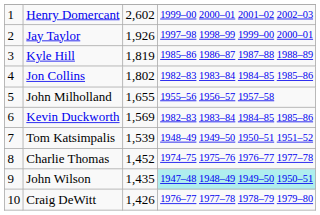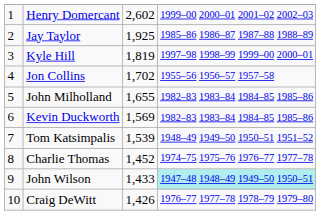Jay Taylor | column 3: 1,926 -> 1,925
Jay Taylor | column 4: 1997–98 1998–99 1999–00 2000–01 -> 1985–86 1986–87 1987–88 1988–89
Kyle Hill | column 4: 1985–86 1986–87 1987–88 1988–89 -> 1997–98 1998–99 1999–00 2000–01
Jon Collins | column 3: 1,802 -> 1,702
Jon Collins | column 4: 1982–83 1983–84 1984–85 1985–86 -> 1955–56 1956–57 1957–58
John Milholland | column 4: 1955–56 1956–57 1957–58 -> 1982–83 1983–84 1984–85 1985–86
John Wilson | column 3: 1,435 -> 1,433
